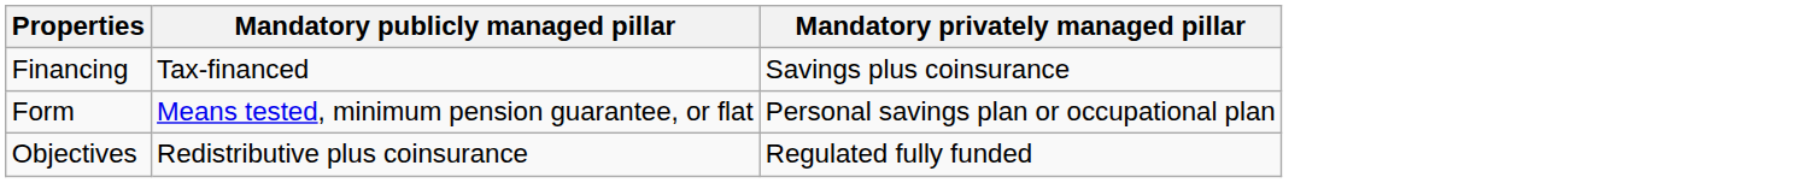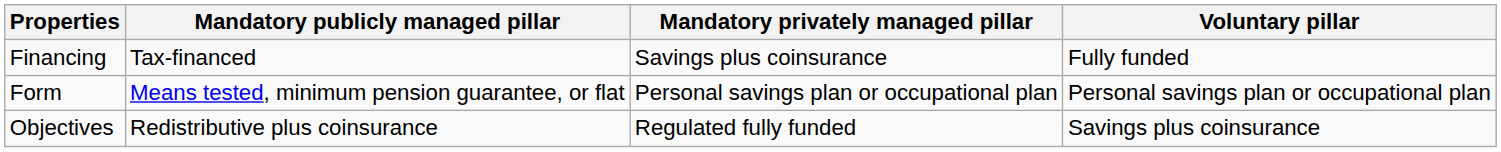+ column: Voluntary pillar | Fully funded | Personal savings plan or occupational plan | Savings plus coinsurance
